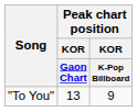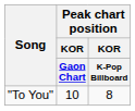"To You" | Peak chart position / KOR / Gaon Chart: 13 -> 10
"To You" | Peak chart position / KOR / K-Pop Billboard: 9 -> 8
